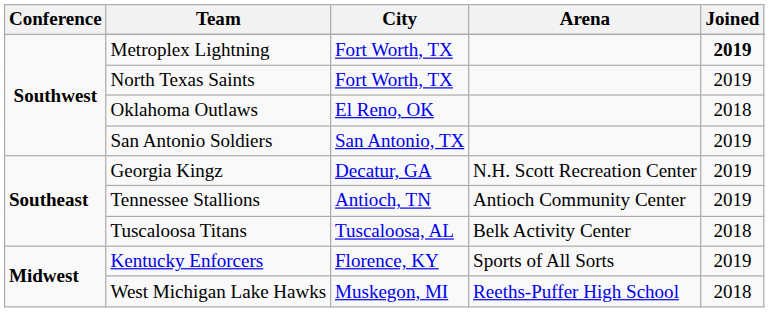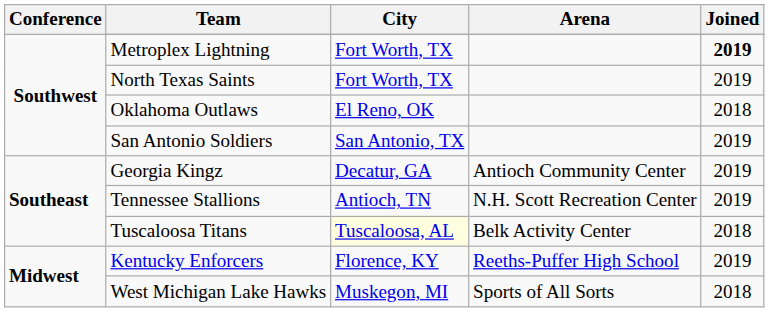Georgia Kingz | Arena: N.H. Scott Recreation Center -> Antioch Community Center
Tennessee Stallions | Arena: Antioch Community Center -> N.H. Scott Recreation Center
Tuscaloosa Titans | City: no background -> lightyellow background
Kentucky Enforcers | Arena: Sports of All Sorts -> Reeths-Puffer High School
West Michigan Lake Hawks | Arena: Reeths-Puffer High School -> Sports of All Sorts
